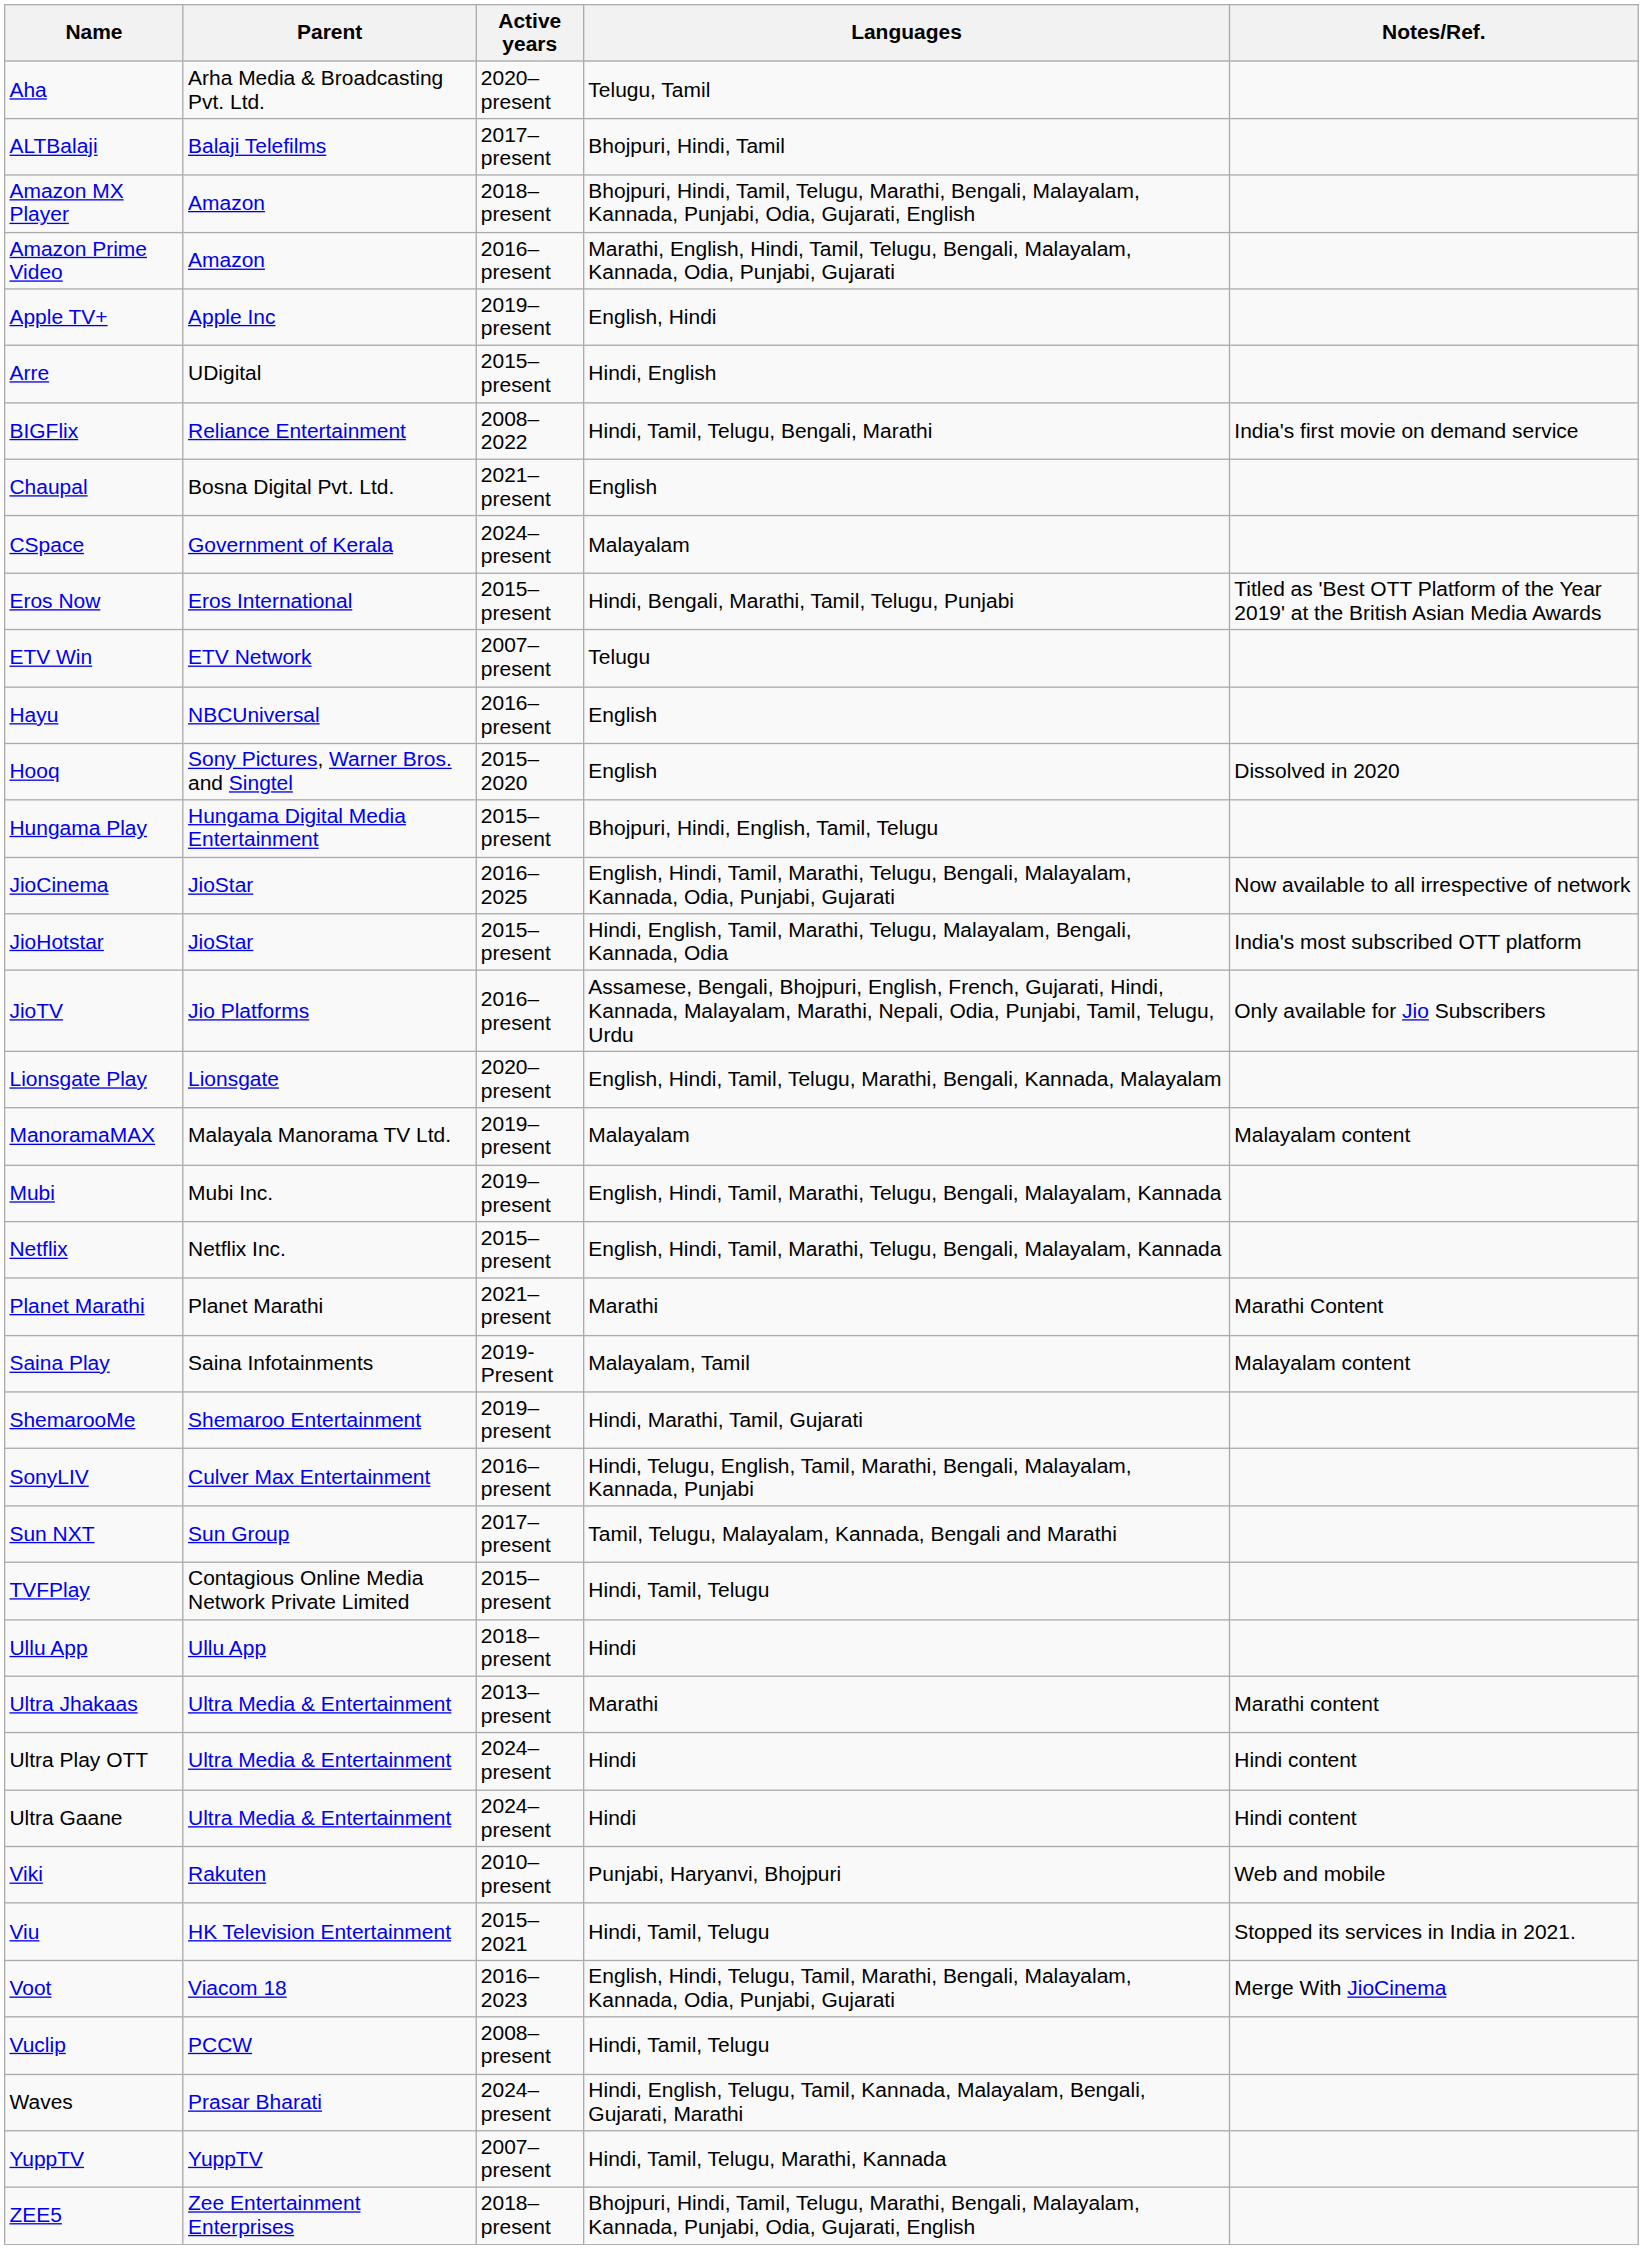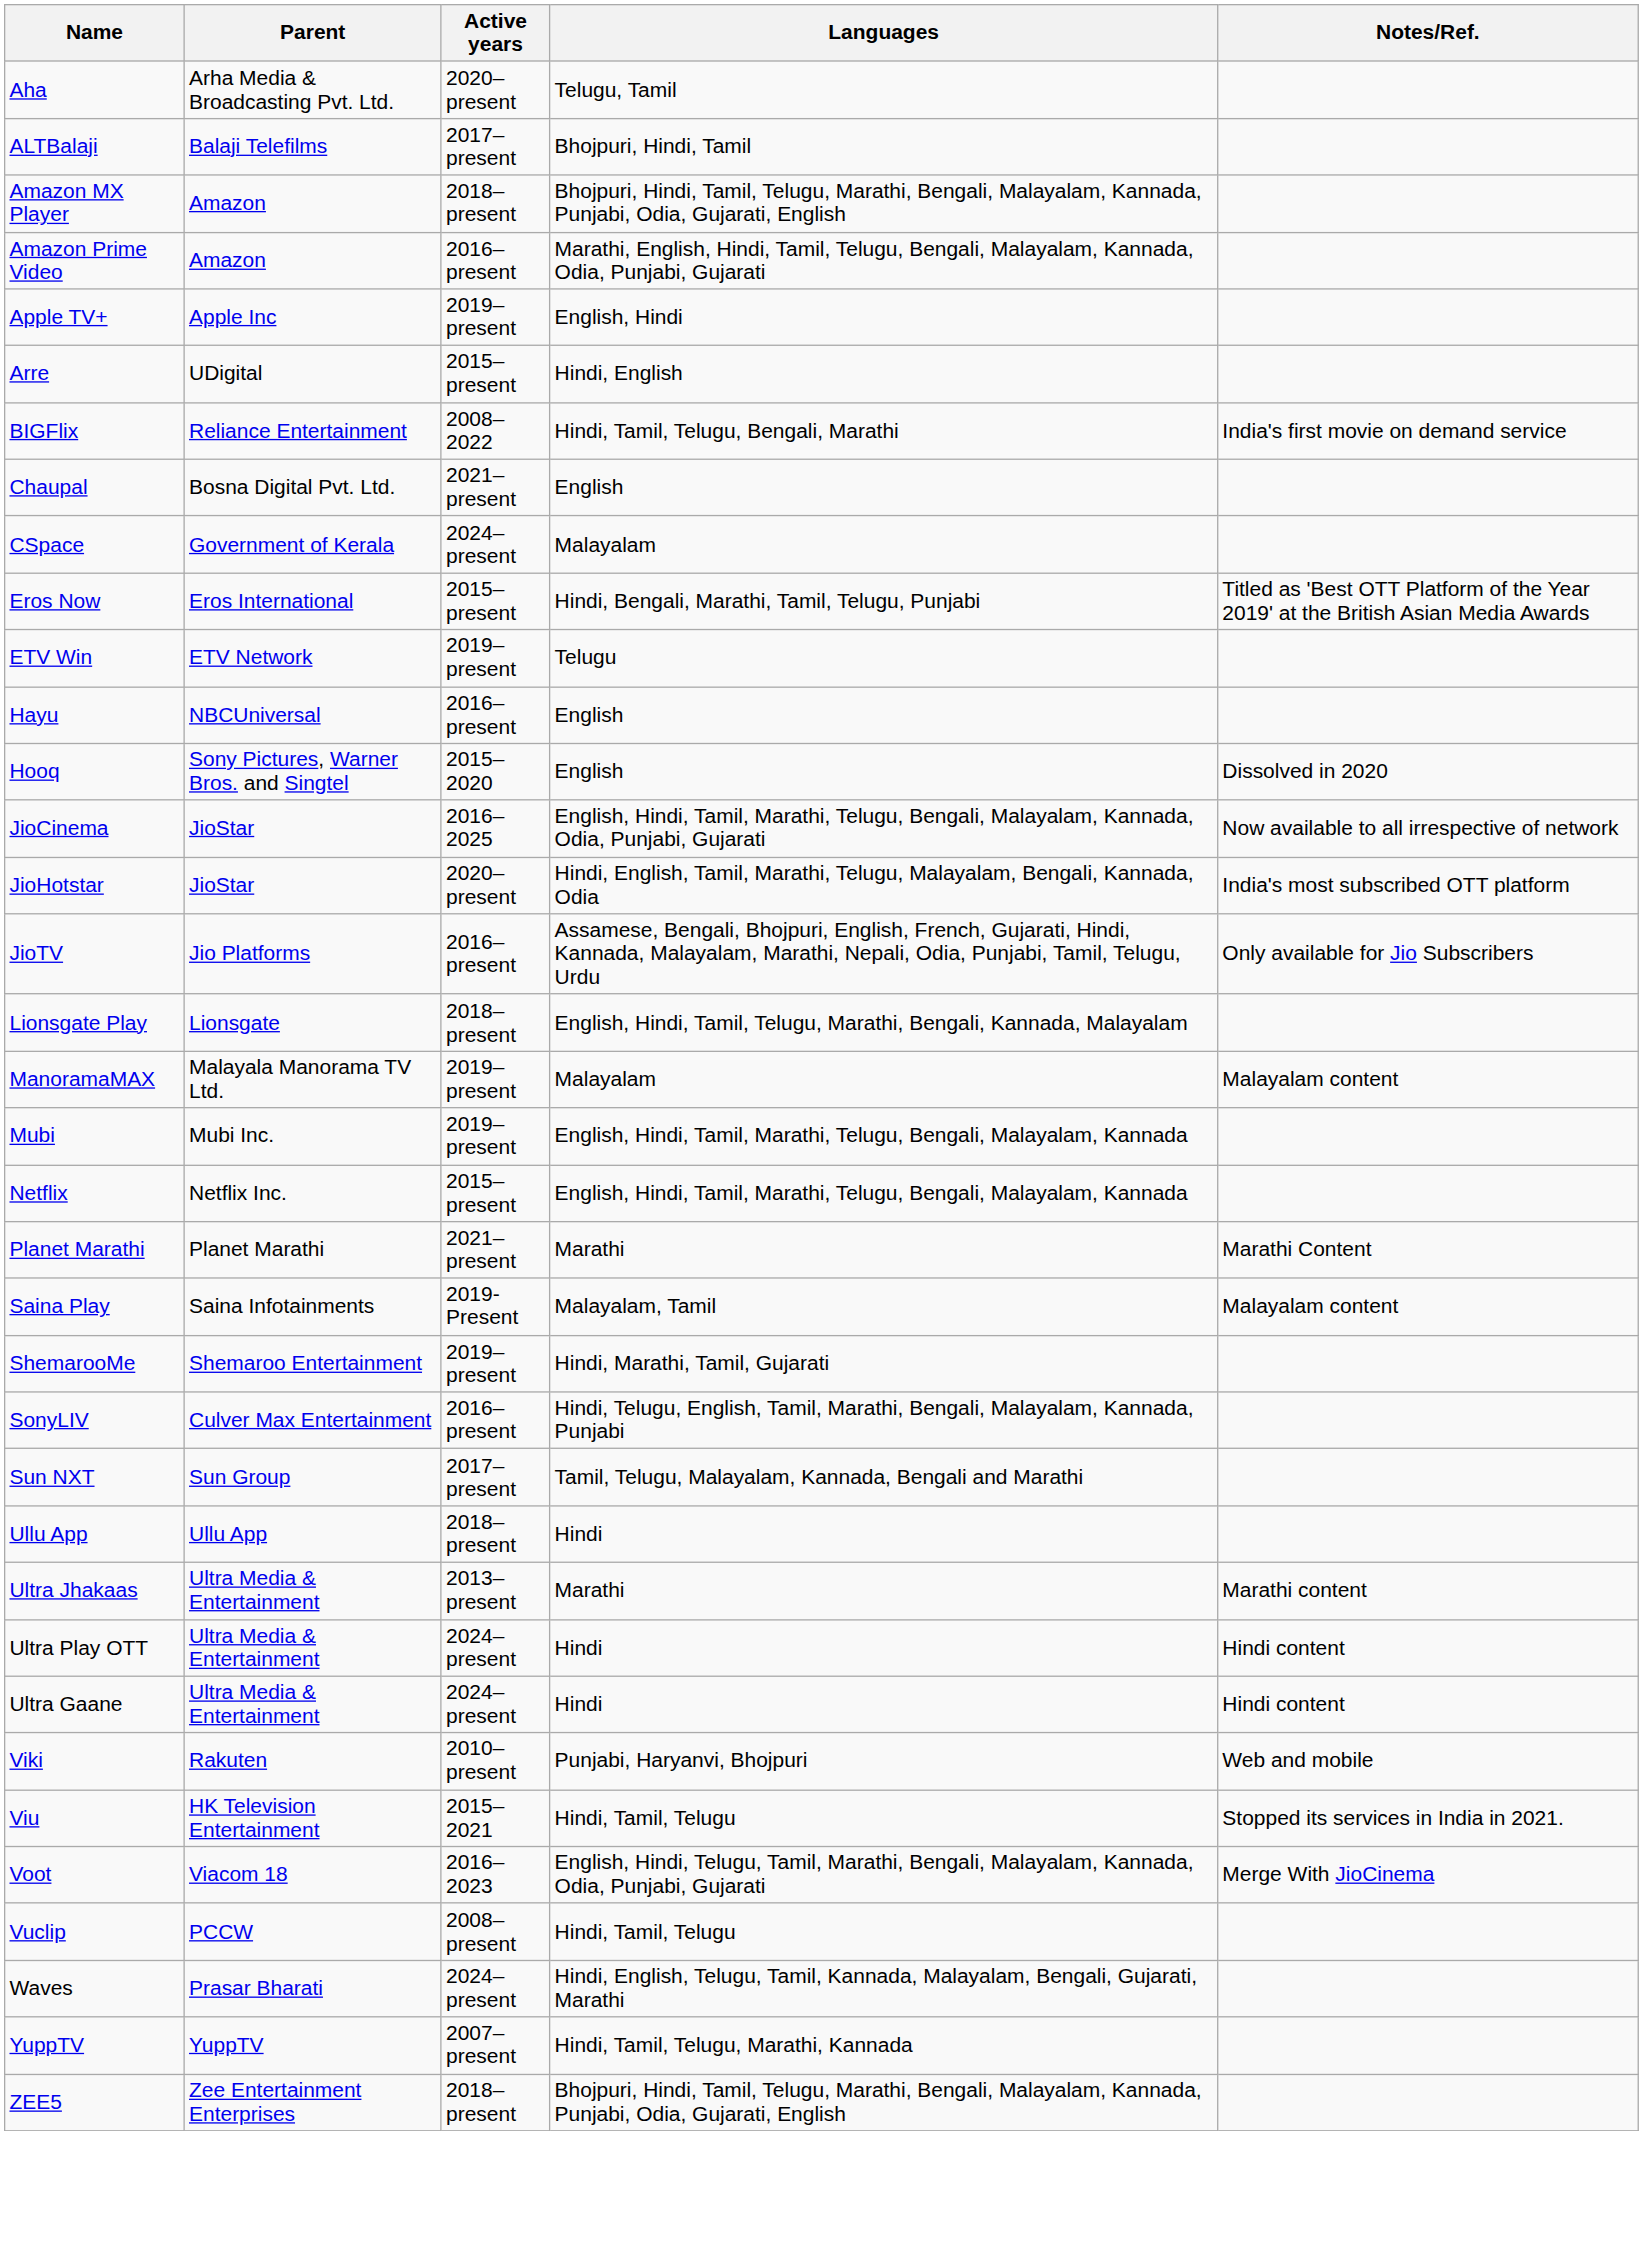ETV Win | Active years: 2007–present -> 2019–present
- row: Hungama Play | Hungama Digital Media Entertainment | 2015–present | Bhojpuri, Hindi, English, Tamil, Telugu
JioHotstar | Active years: 2015–present -> 2020–present
Lionsgate Play | Active years: 2020–present -> 2018–present
- row: TVFPlay | Contagious Online Media Network Private Limited | 2015–present | Hindi, Tamil, Telugu
